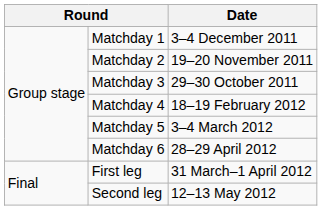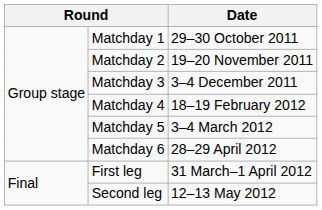Matchday 1 | Date: 3–4 December 2011 -> 29–30 October 2011
Matchday 3 | Date: 29–30 October 2011 -> 3–4 December 2011
